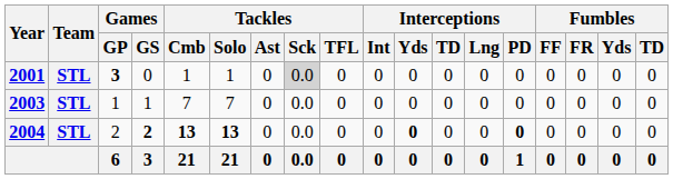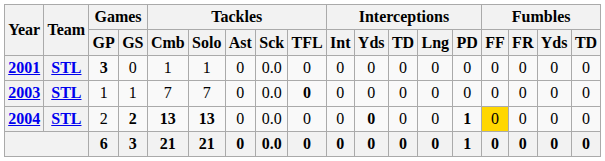2001 | Tackles / Sck: lightgrey background -> no background
2003 | Tackles / TFL: normal -> bold
2004 | Interceptions / PD: 0 -> 1
2004 | Fumbles / FF: no background -> gold background
